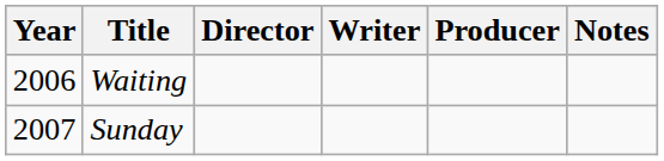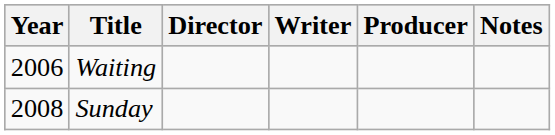Sunday | Year: 2007 -> 2008
